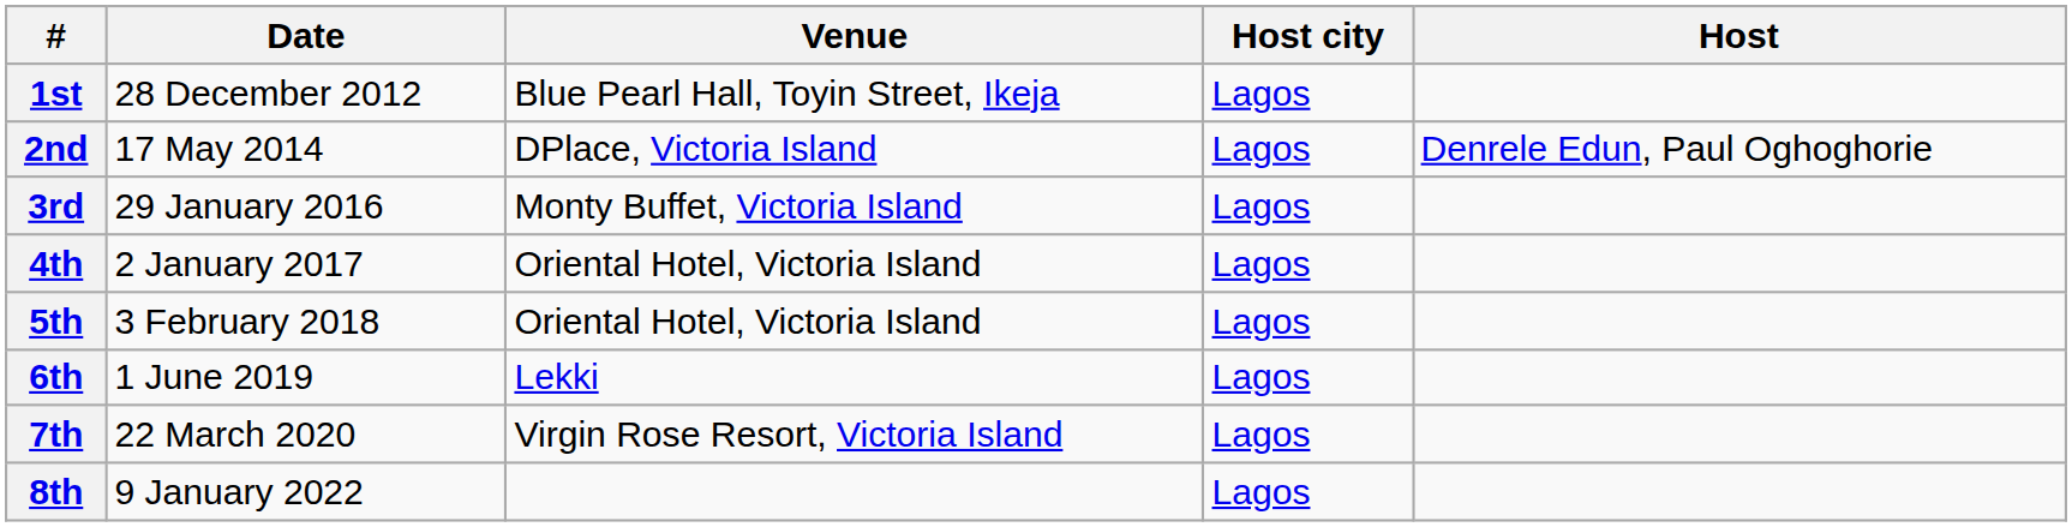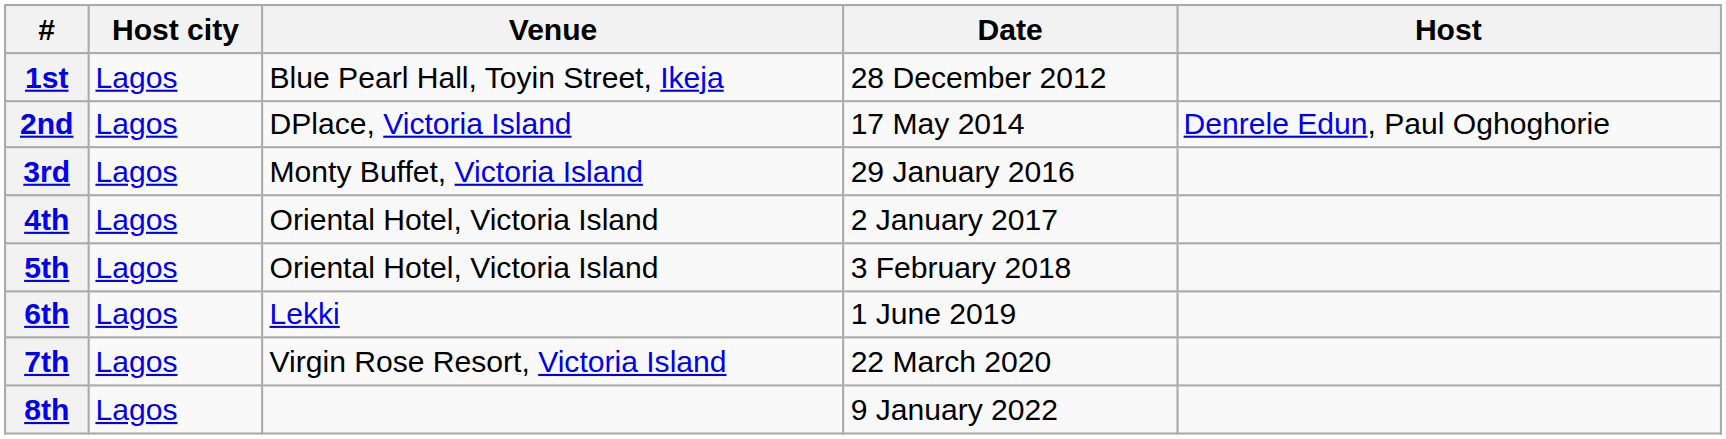columns swapped: Date <-> Host city
